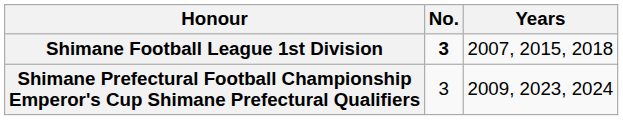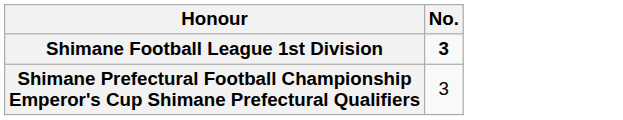- column: Years | 2007, 2015, 2018 | 2009, 2023, 2024
